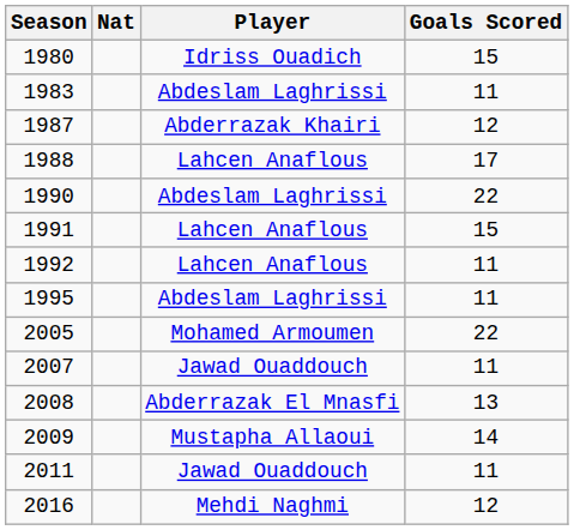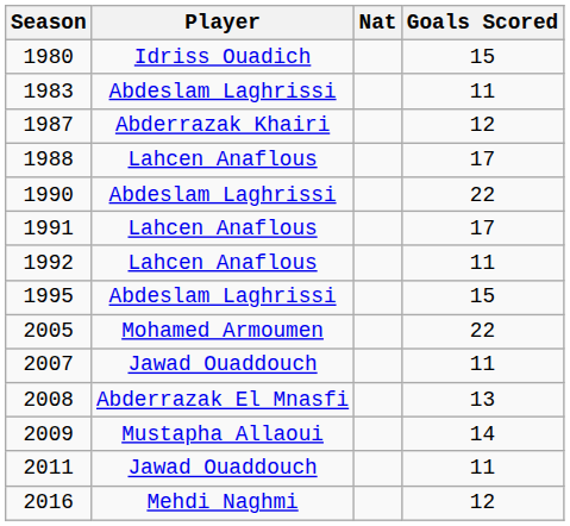columns swapped: Nat <-> Player
1991 | Goals Scored: 15 -> 17
1995 | Goals Scored: 11 -> 15
